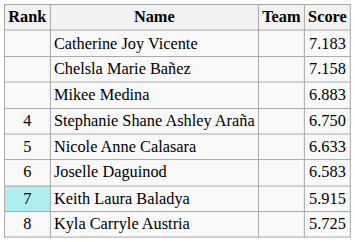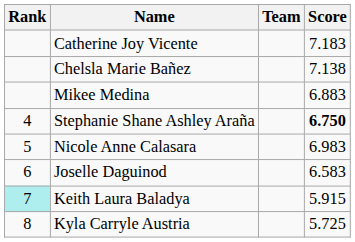Chelsla Marie Bañez | Score: 7.158 -> 7.138
Stephanie Shane Ashley Araña | Score: normal -> bold
Nicole Anne Calasara | Score: 6.633 -> 6.983
